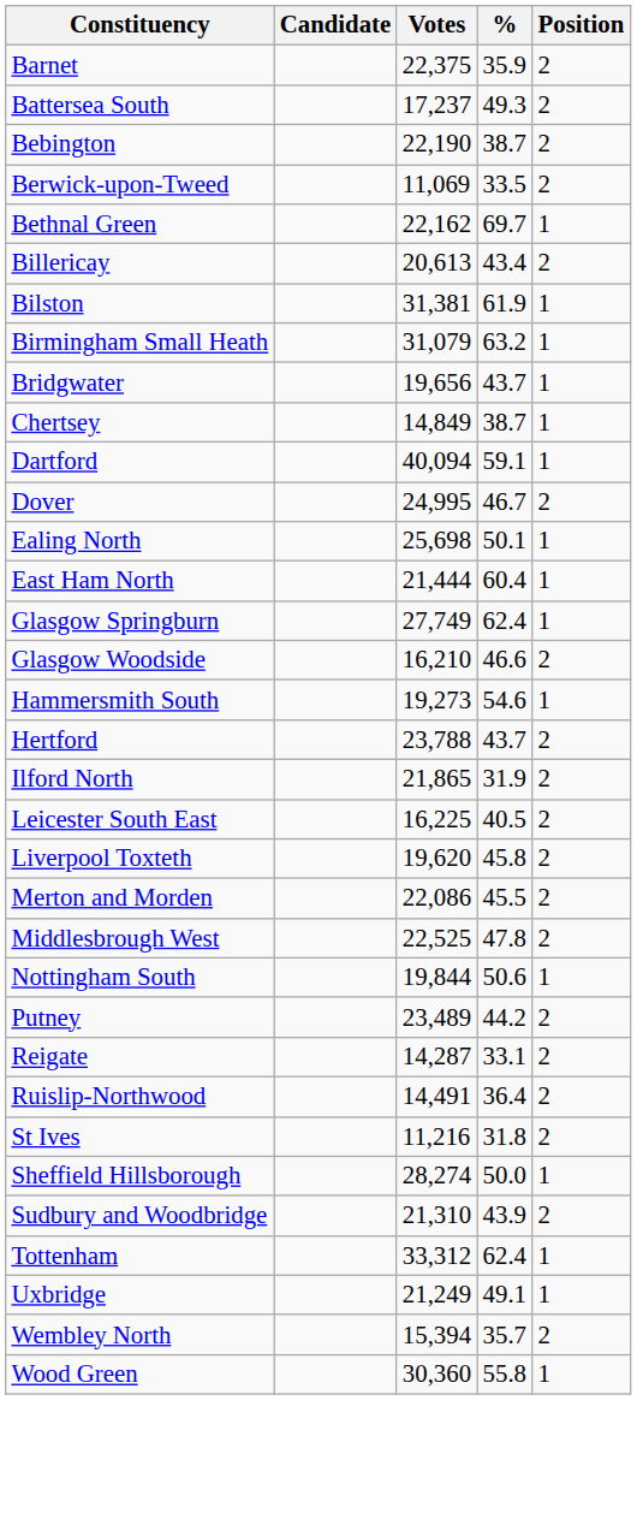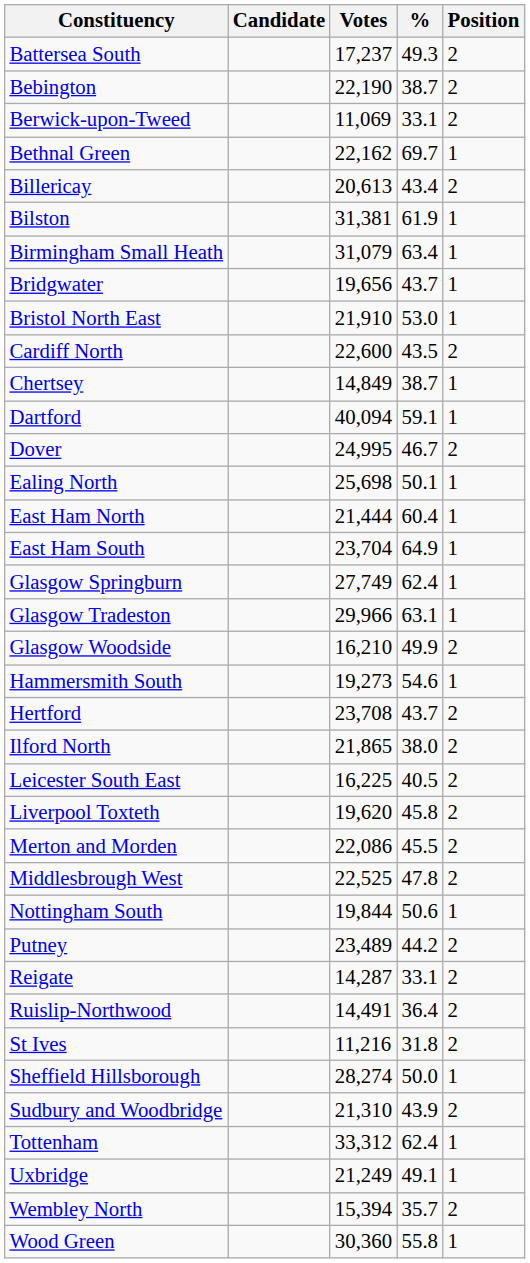- row: Barnet | 22,375 | 35.9 | 2
Berwick-upon-Tweed | %: 33.5 -> 33.1
Birmingham Small Heath | %: 63.2 -> 63.4
+ row: Bristol North East | 21,910 | 53.0 | 1
+ row: Cardiff North | 22,600 | 43.5 | 2
+ row: East Ham South | 23,704 | 64.9 | 1
+ row: Glasgow Tradeston | 29,966 | 63.1 | 1
Glasgow Woodside | %: 46.6 -> 49.9
Hertford | Votes: 23,788 -> 23,708
Ilford North | %: 31.9 -> 38.0
